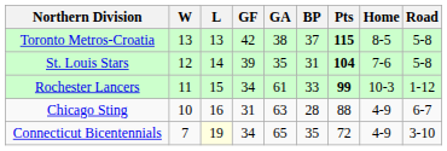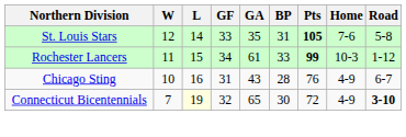- row: Toronto Metros-Croatia | 13 | 13 | 42 | 38 | 37 | 115 | 8-5 | 5-8
St. Louis Stars | GF: 39 -> 33
St. Louis Stars | Pts: 104 -> 105
Chicago Sting | GA: 63 -> 43
Chicago Sting | Pts: 88 -> 76
Connecticut Bicentennials | GF: 34 -> 32
Connecticut Bicentennials | BP: 35 -> 30
Connecticut Bicentennials | Road: normal -> bold
